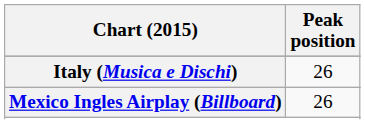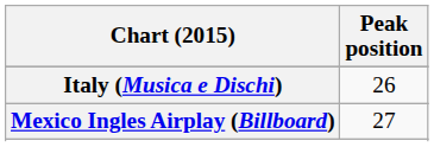Mexico Ingles Airplay (Billboard) | Peak position: 26 -> 27
